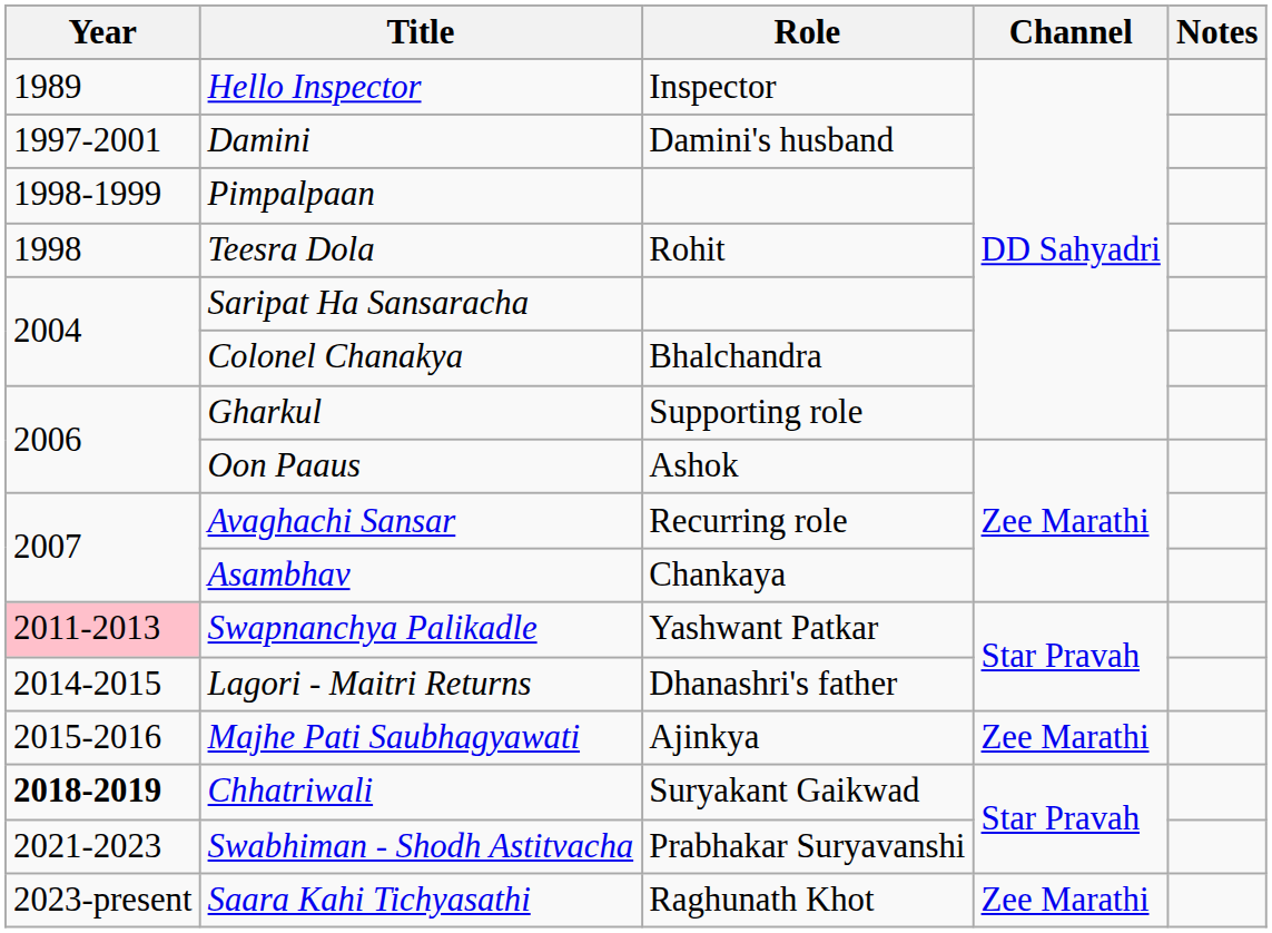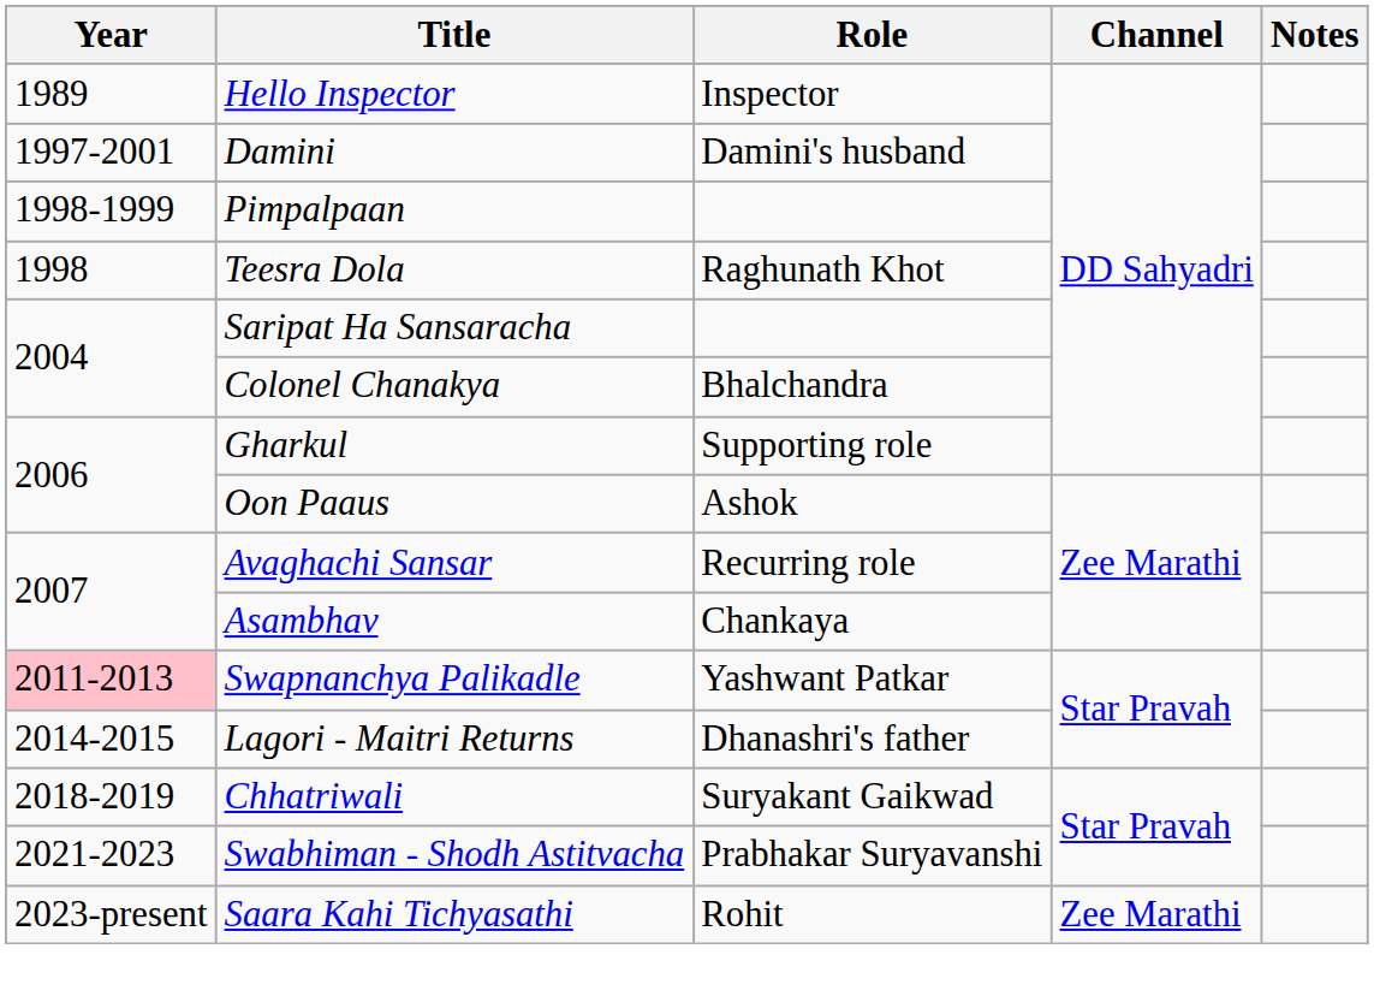Teesra Dola | Role: Rohit -> Raghunath Khot
- row: 2015-2016 | Majhe Pati Saubhagyawati | Ajinkya | Zee Marathi
Chhatriwali | Year: bold -> normal
Saara Kahi Tichyasathi | Role: Raghunath Khot -> Rohit
